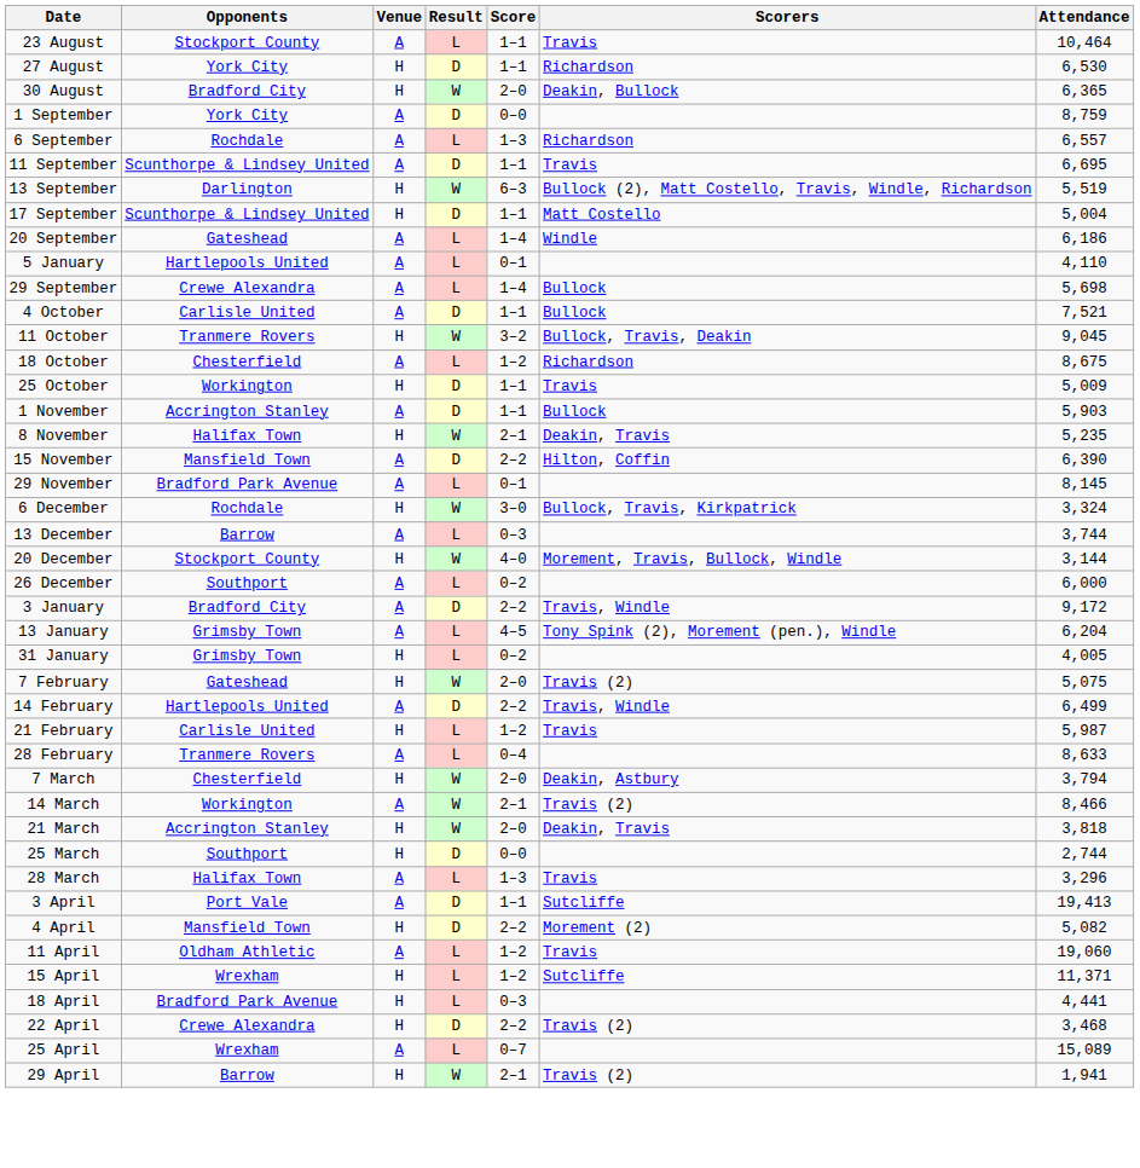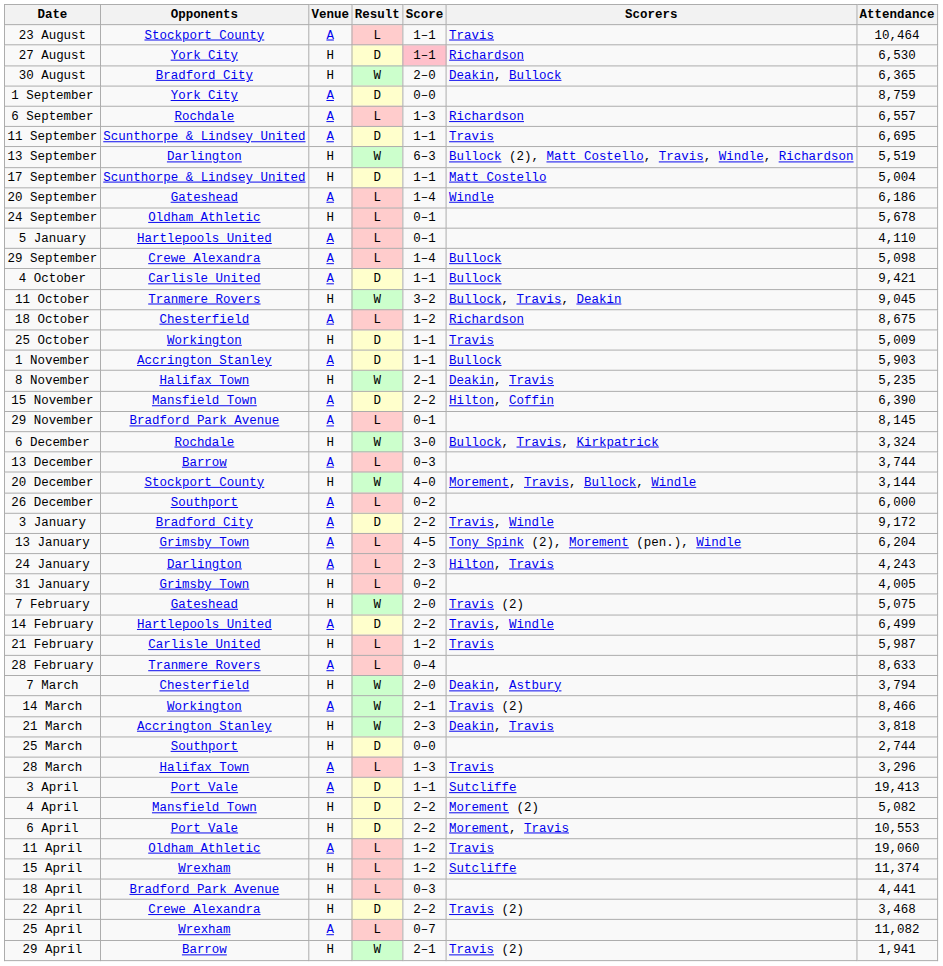27 August | Score: no background -> pink background
+ row: 24 September | Oldham Athletic | H | L | 0–1 | 5,678
29 September | Attendance: 5,698 -> 5,098
4 October | Attendance: 7,521 -> 9,421
+ row: 24 January | Darlington | A | L | 2–3 | Hilton, Travis | 4,243
21 March | Score: 2–0 -> 2–3
+ row: 6 April | Port Vale | H | D | 2–2 | Morement, Travis | 10,553
15 April | Attendance: 11,371 -> 11,374
25 April | Attendance: 15,089 -> 11,082
